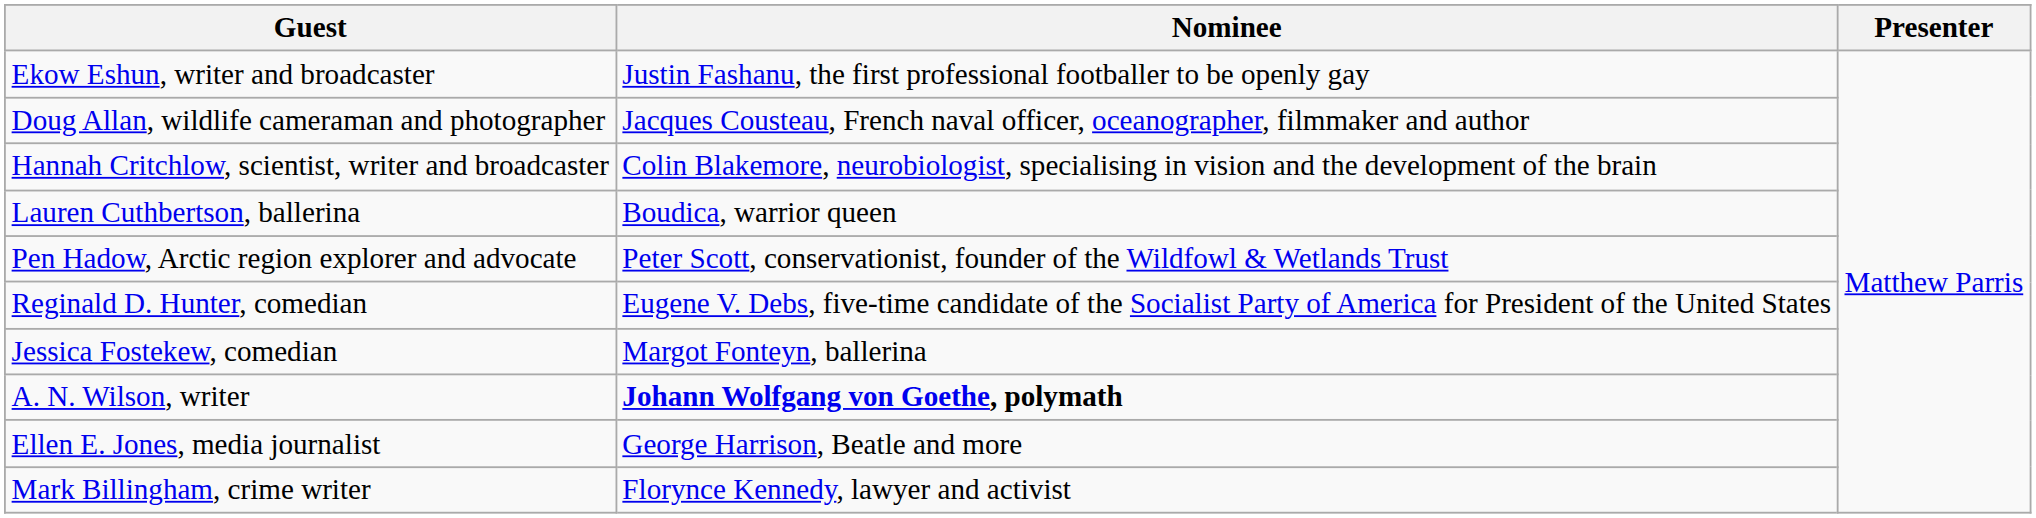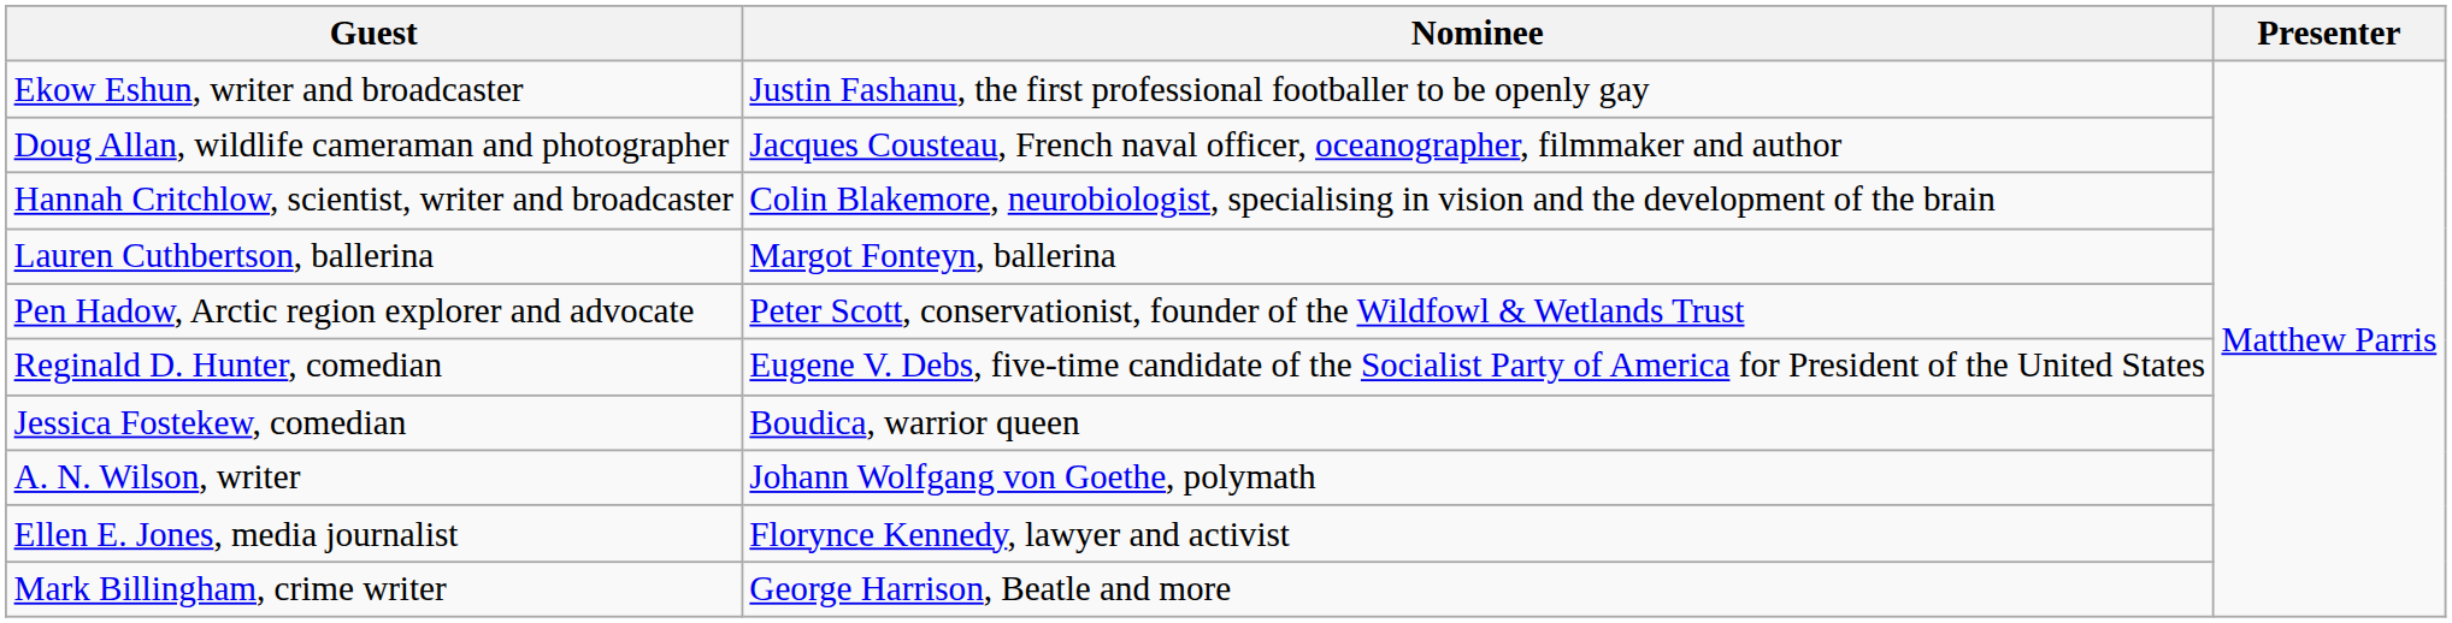Lauren Cuthbertson, ballerina | Nominee: Boudica, warrior queen -> Margot Fonteyn, ballerina
Jessica Fostekew, comedian | Nominee: Margot Fonteyn, ballerina -> Boudica, warrior queen
A. N. Wilson, writer | Nominee: bold -> normal
Ellen E. Jones, media journalist | Nominee: George Harrison, Beatle and more -> Florynce Kennedy, lawyer and activist
Mark Billingham, crime writer | Nominee: Florynce Kennedy, lawyer and activist -> George Harrison, Beatle and more
